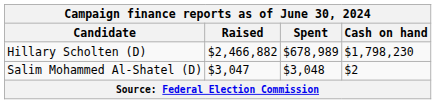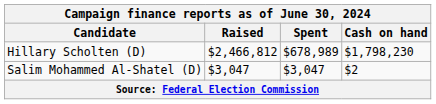Hillary Scholten (D) | Raised: $2,466,882 -> $2,466,812
Salim Mohammed Al-Shatel (D) | Spent: $3,048 -> $3,047
